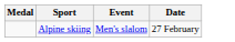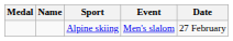+ column: Name
